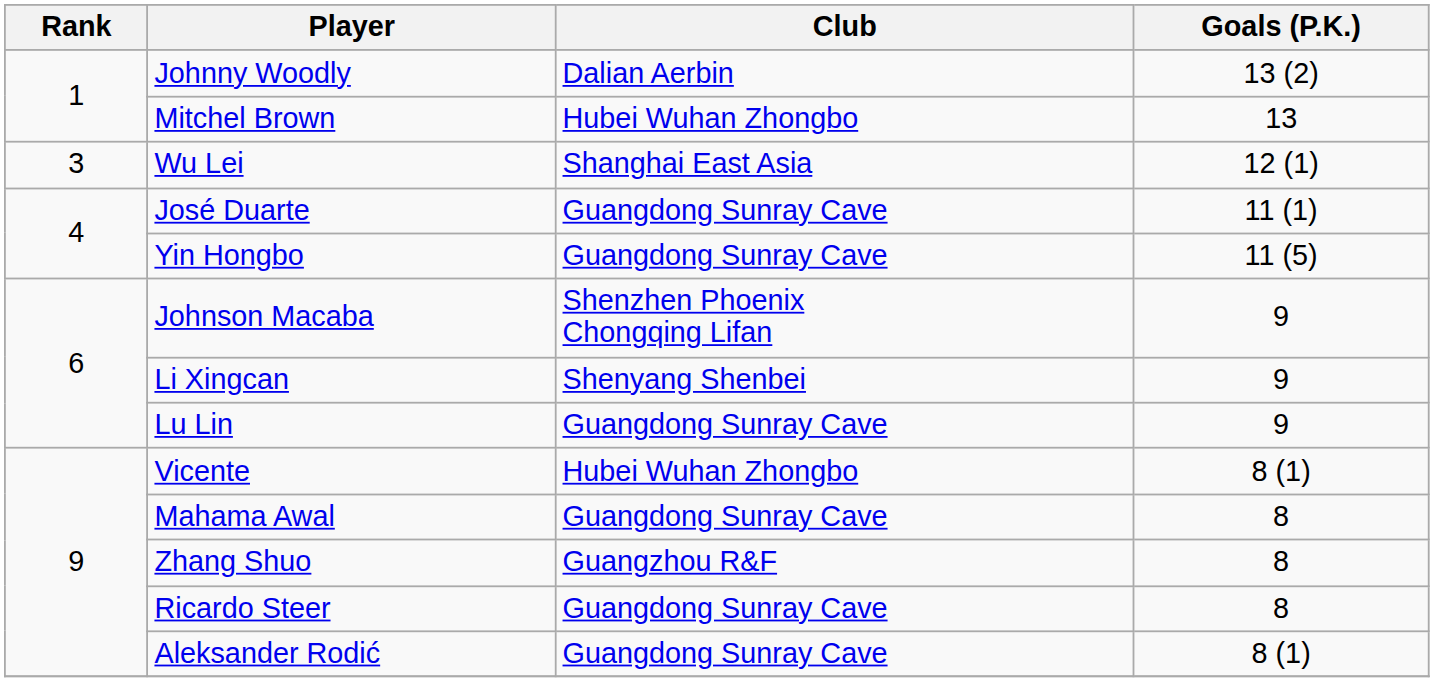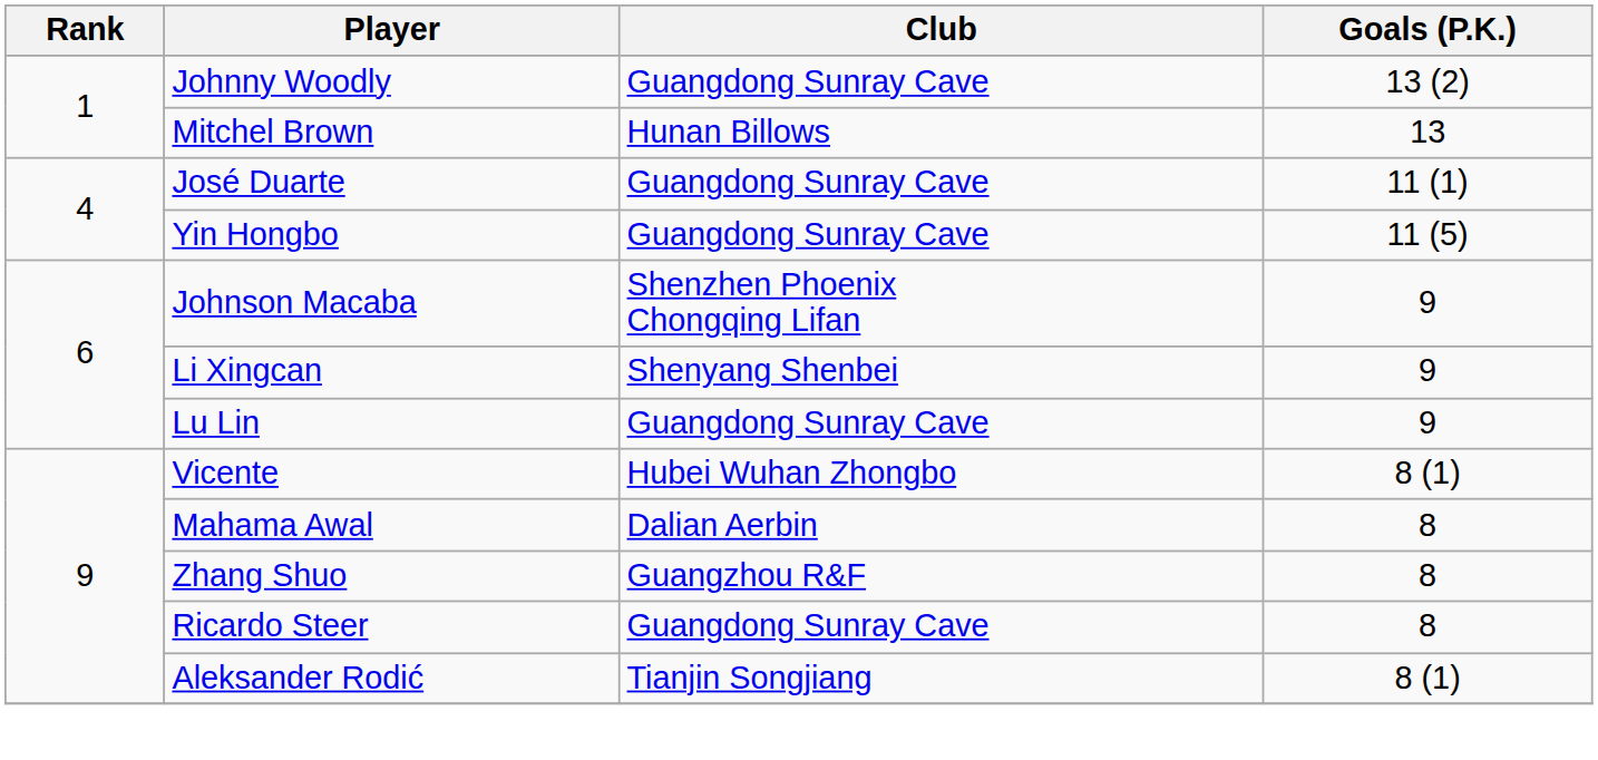Johnny Woodly | Club: Dalian Aerbin -> Guangdong Sunray Cave
Mitchel Brown | Club: Hubei Wuhan Zhongbo -> Hunan Billows
- row: 3 | Wu Lei | Shanghai East Asia | 12 (1)
Mahama Awal | Club: Guangdong Sunray Cave -> Dalian Aerbin
Aleksander Rodić | Club: Guangdong Sunray Cave -> Tianjin Songjiang
